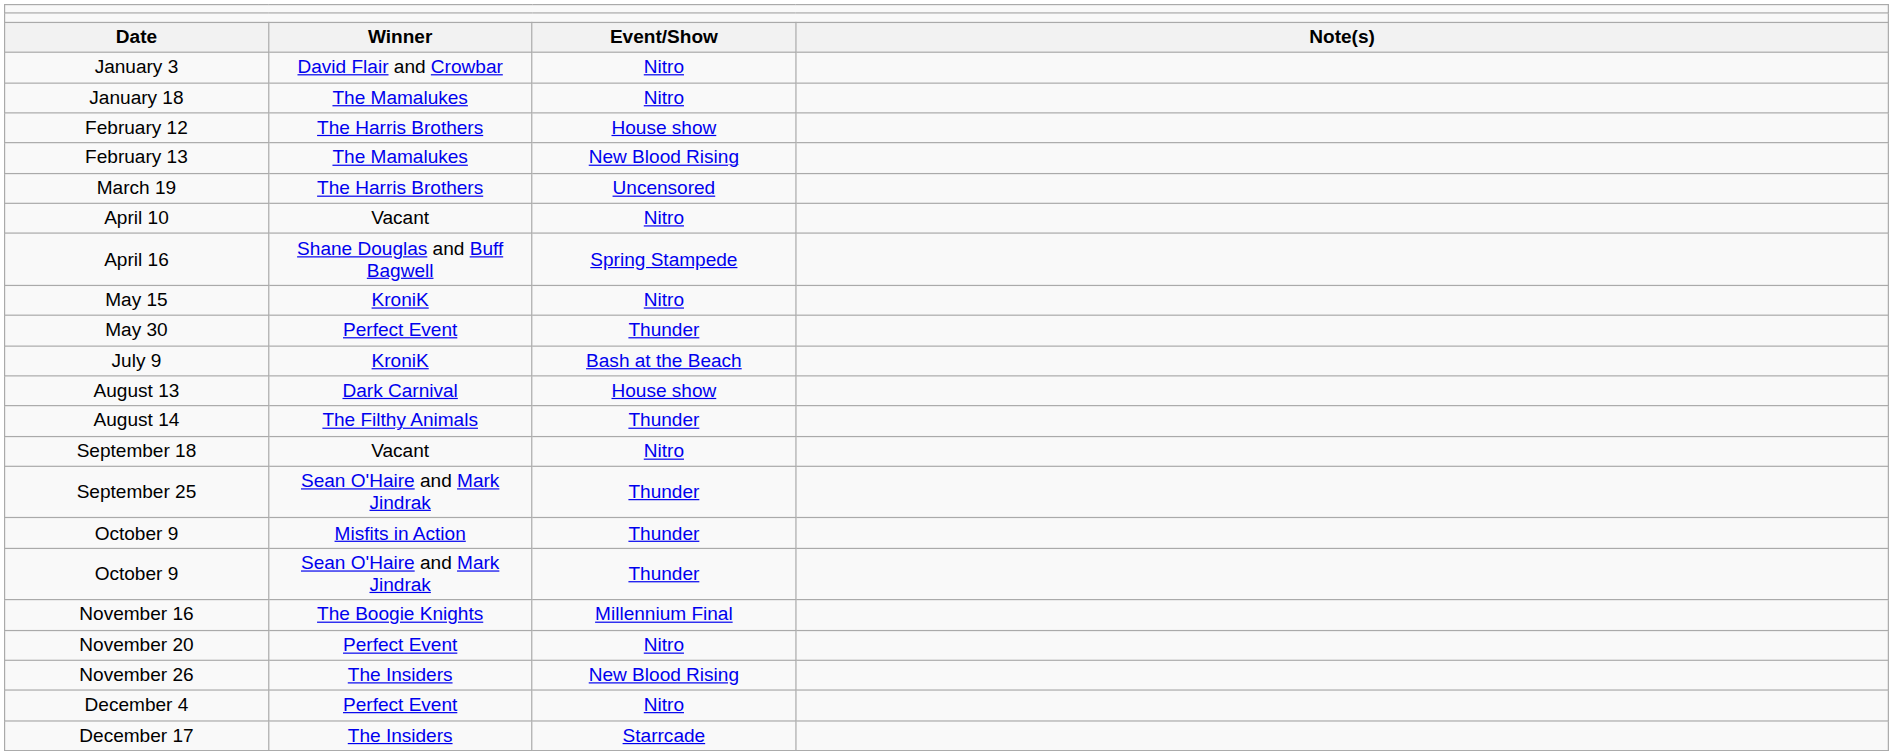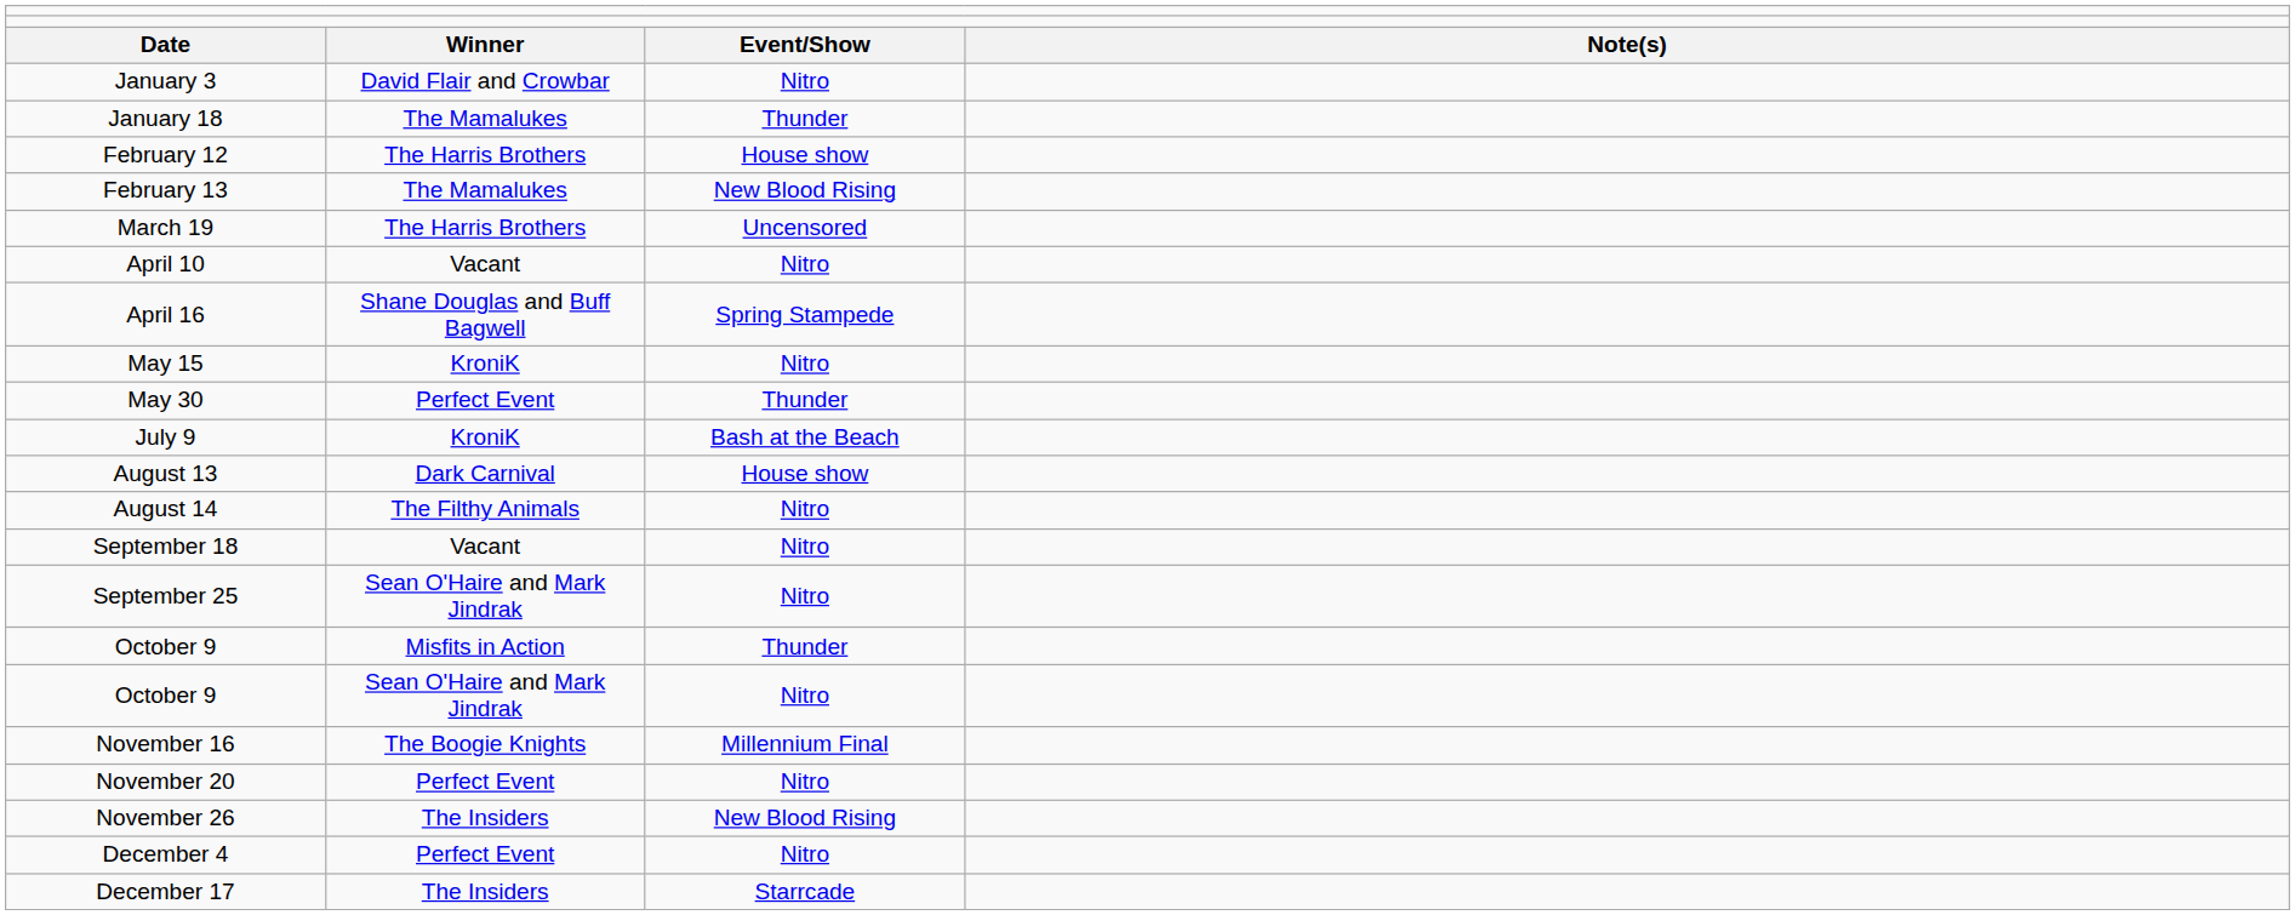January 18 | column 3: Nitro -> Thunder
August 14 | column 3: Thunder -> Nitro
September 25 | column 3: Thunder -> Nitro
October 9 / Sean O'Haire and Mark Jindrak | column 3: Thunder -> Nitro
